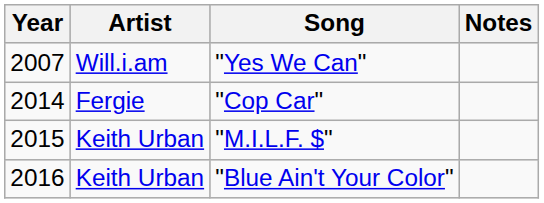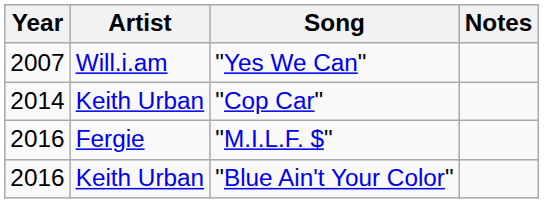"Cop Car" | Artist: Fergie -> Keith Urban
"M.I.L.F. $" | Year: 2015 -> 2016
"M.I.L.F. $" | Artist: Keith Urban -> Fergie
